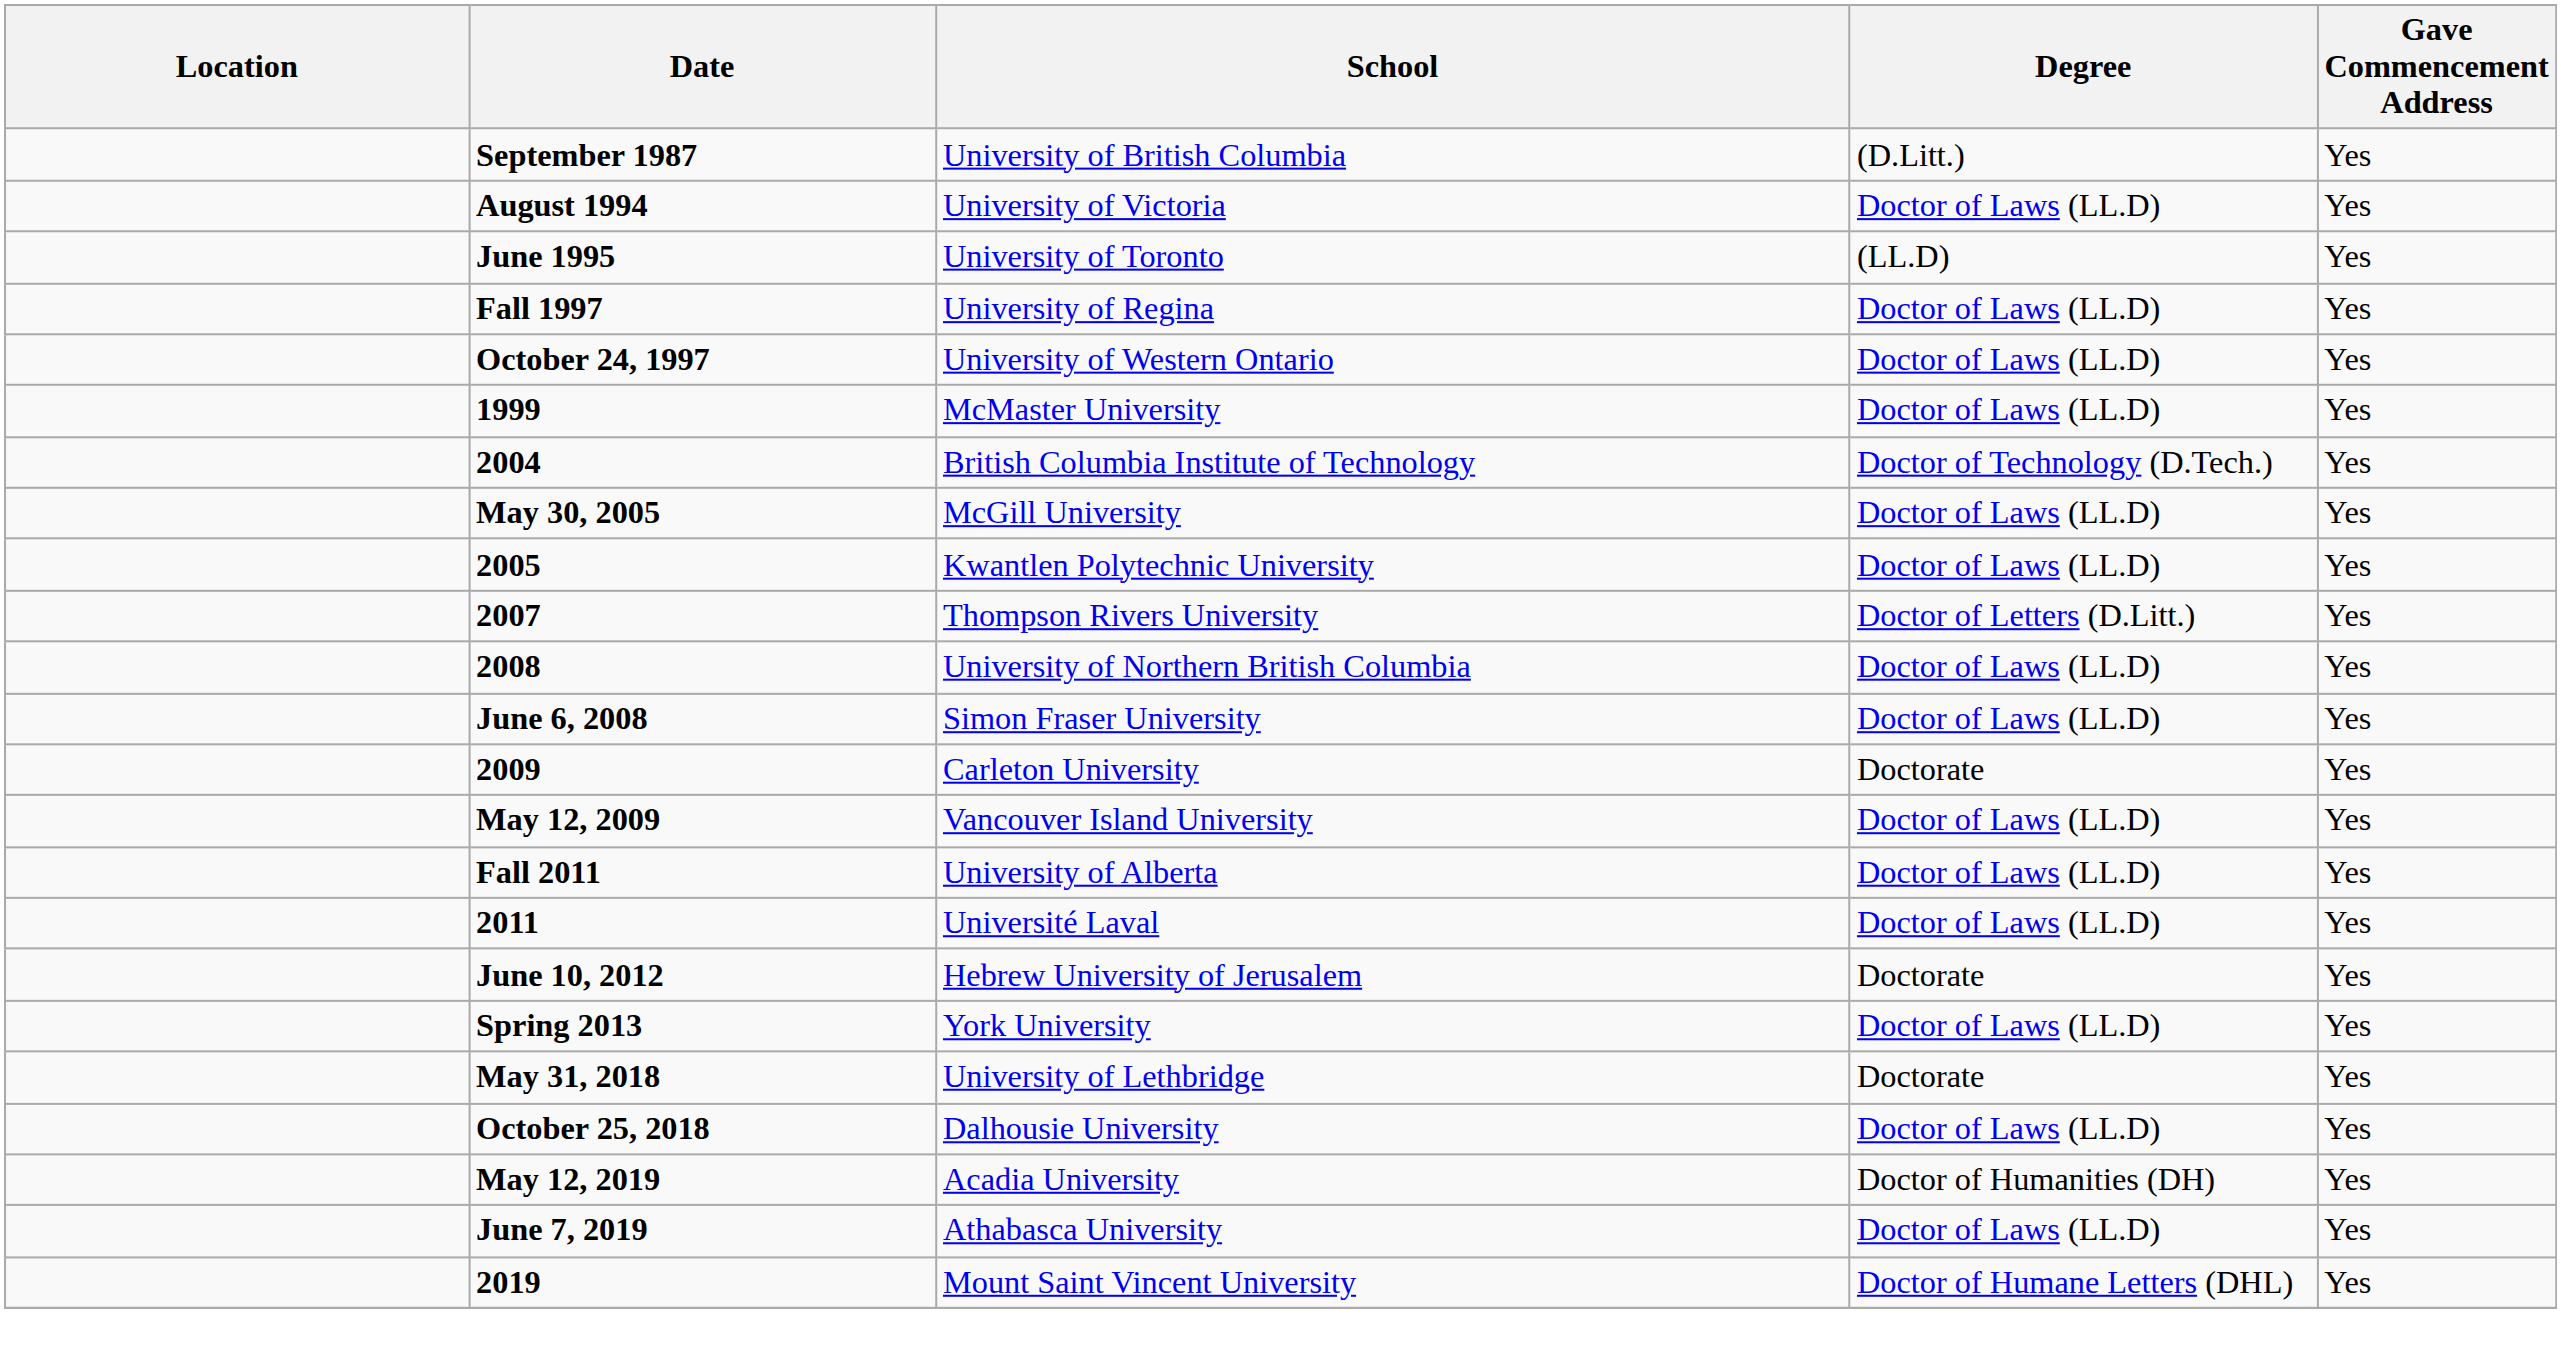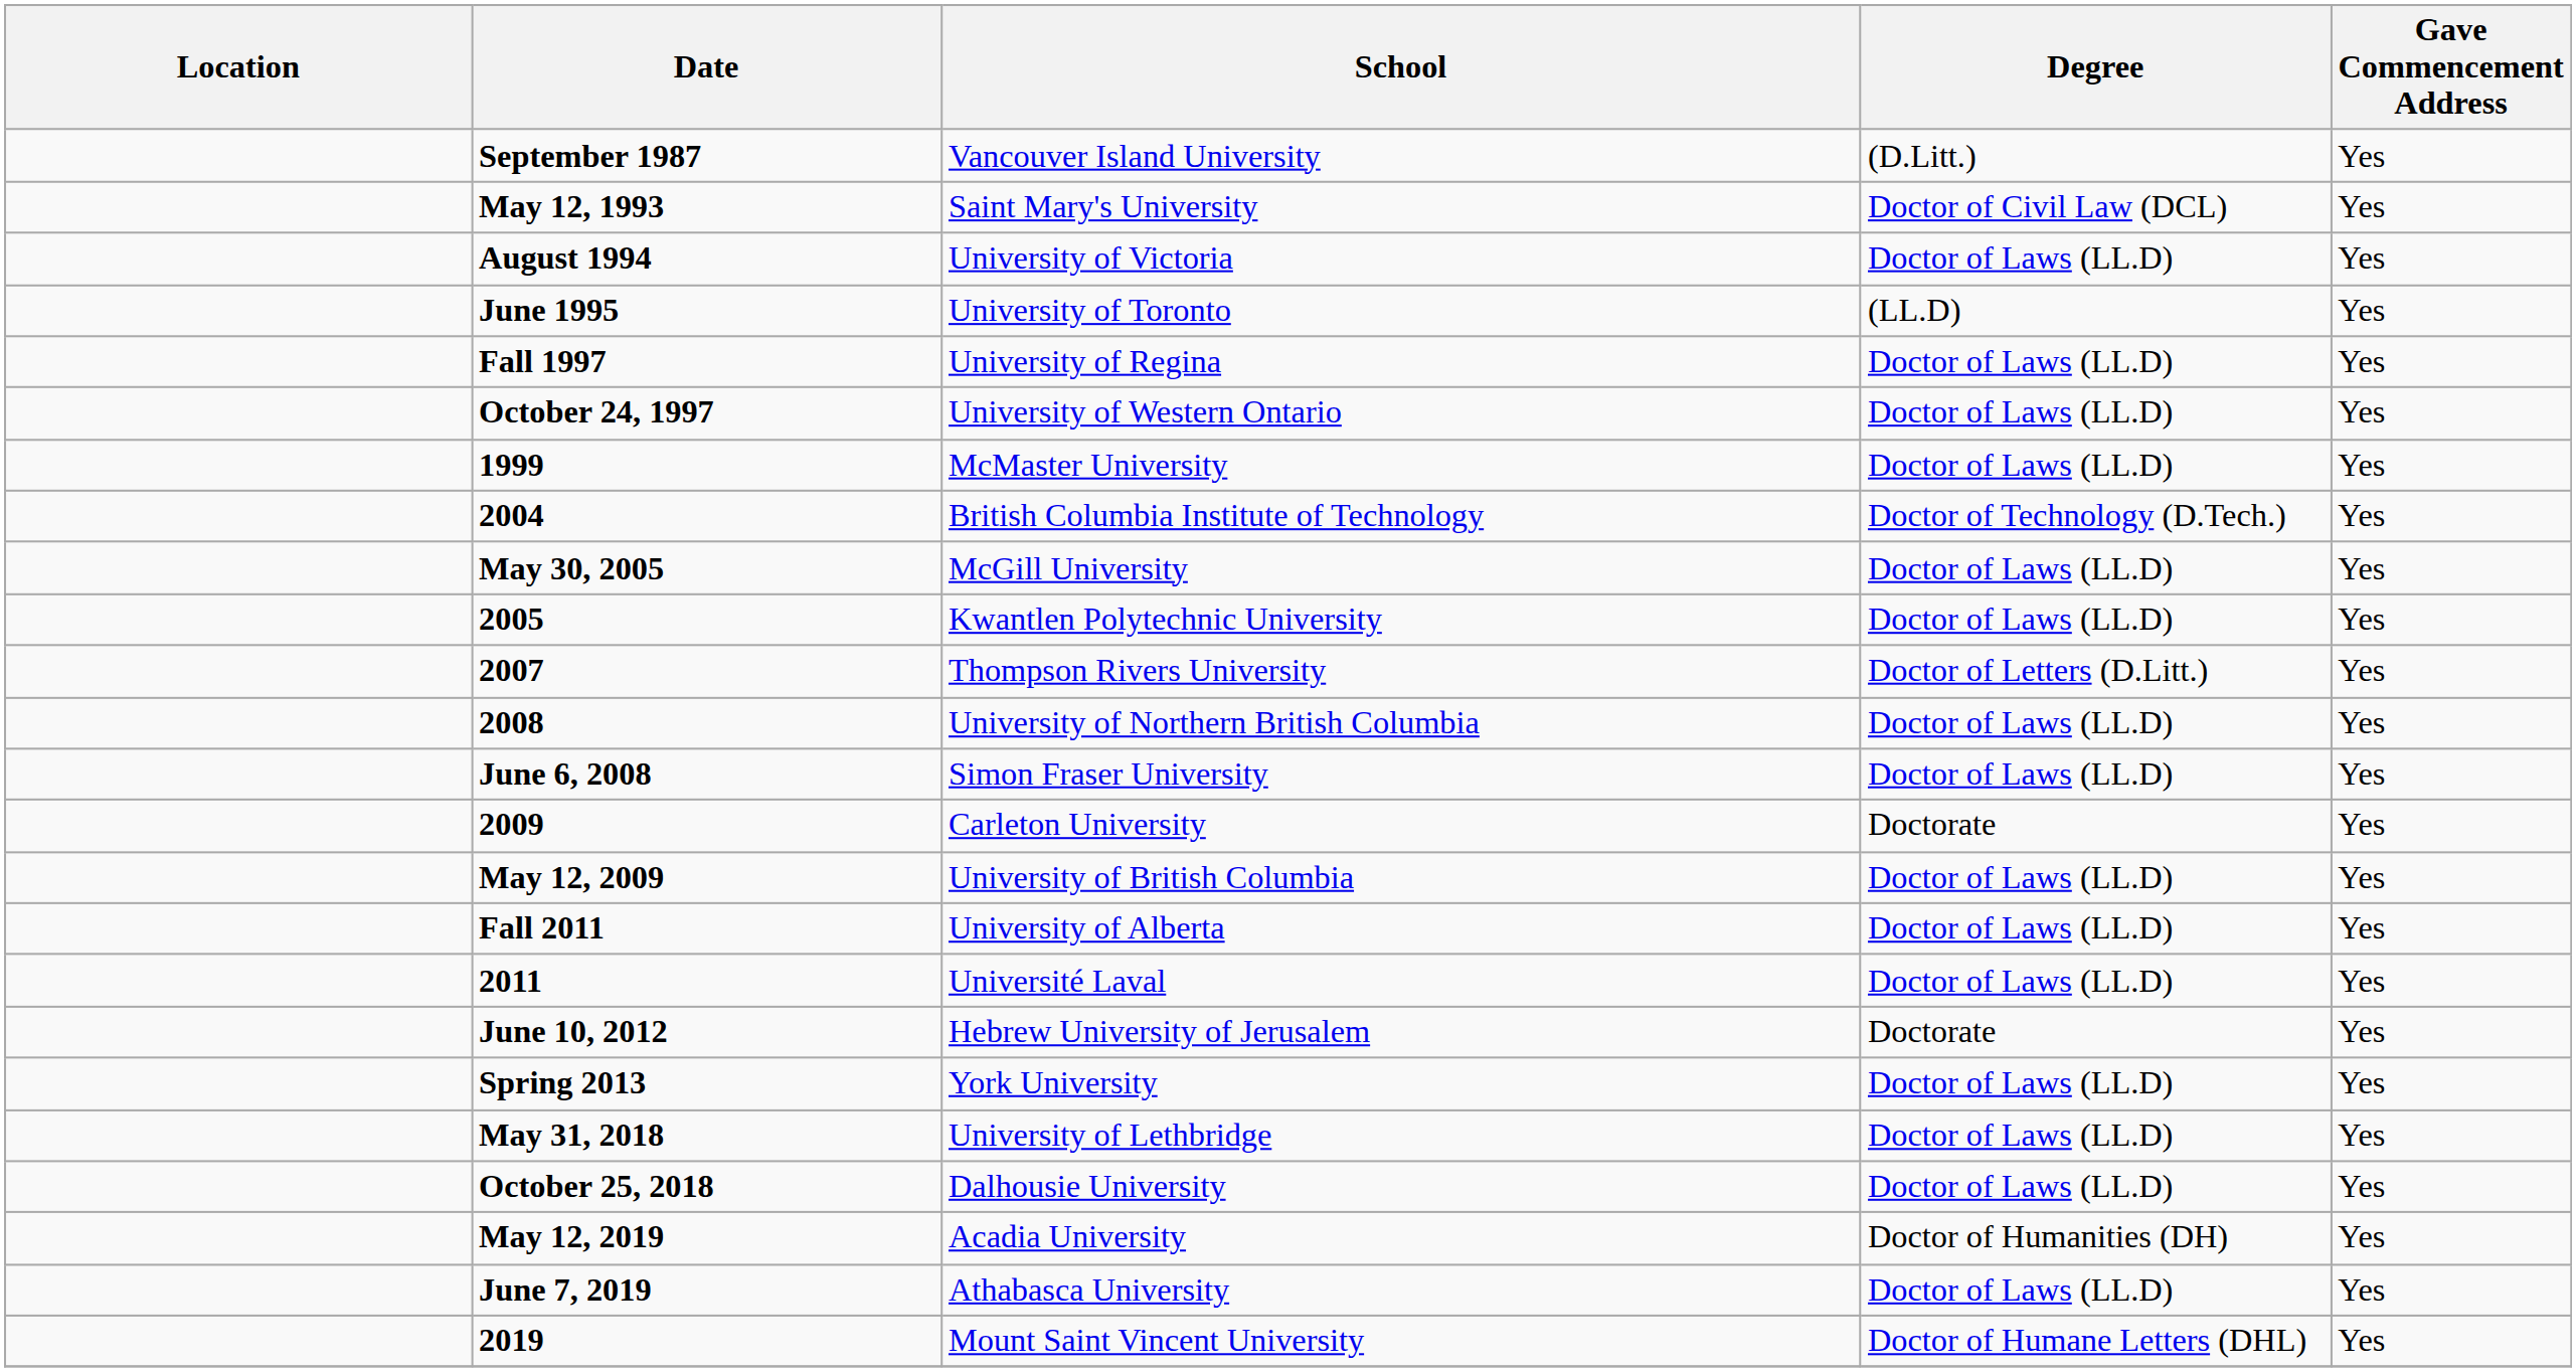September 1987 | School: University of British Columbia -> Vancouver Island University
+ row: May 12, 1993 | Saint Mary's University | Doctor of Civil Law (DCL) | Yes
May 12, 2009 | School: Vancouver Island University -> University of British Columbia
May 31, 2018 | Degree: Doctorate -> Doctor of Laws (LL.D)
